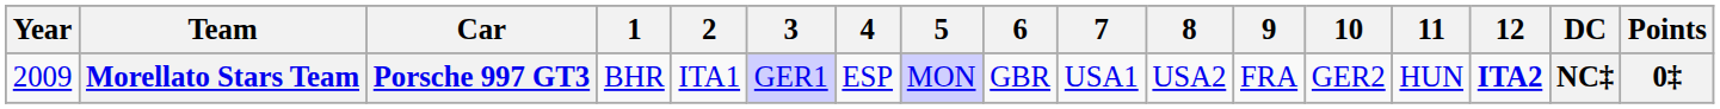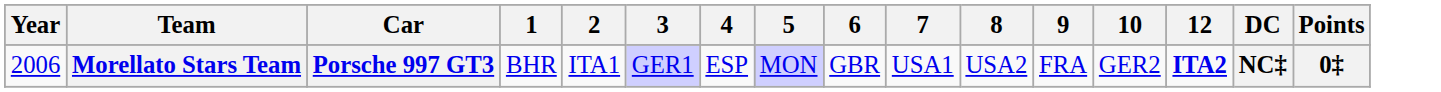- column: 11 | HUN
Morellato Stars Team | Year: 2009 -> 2006
